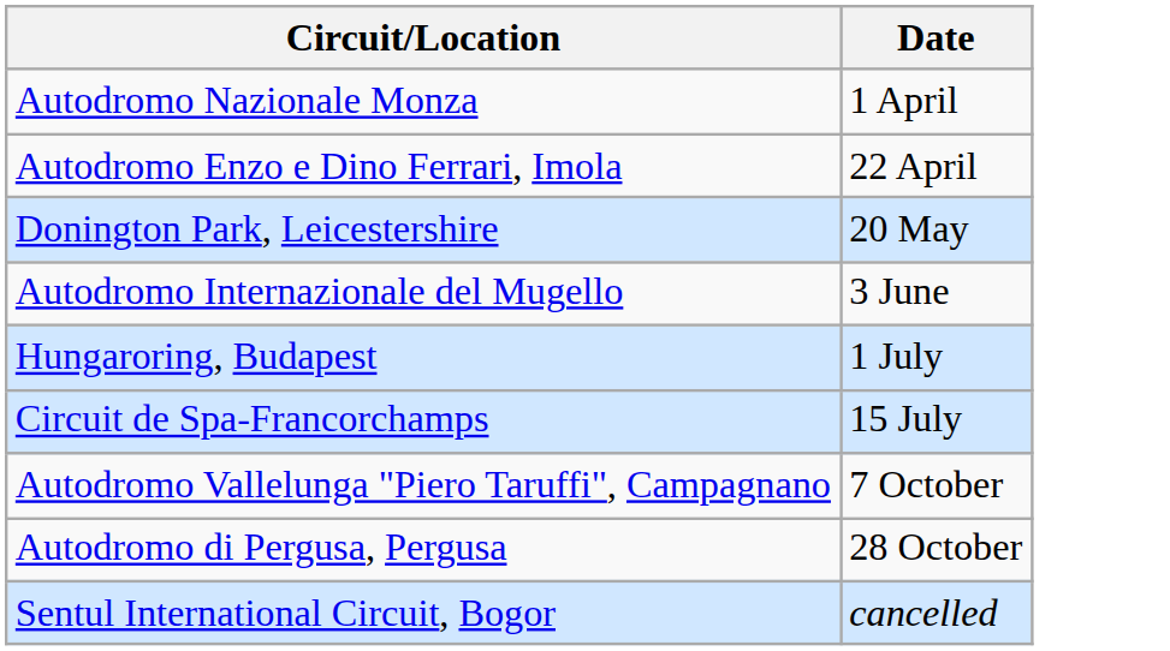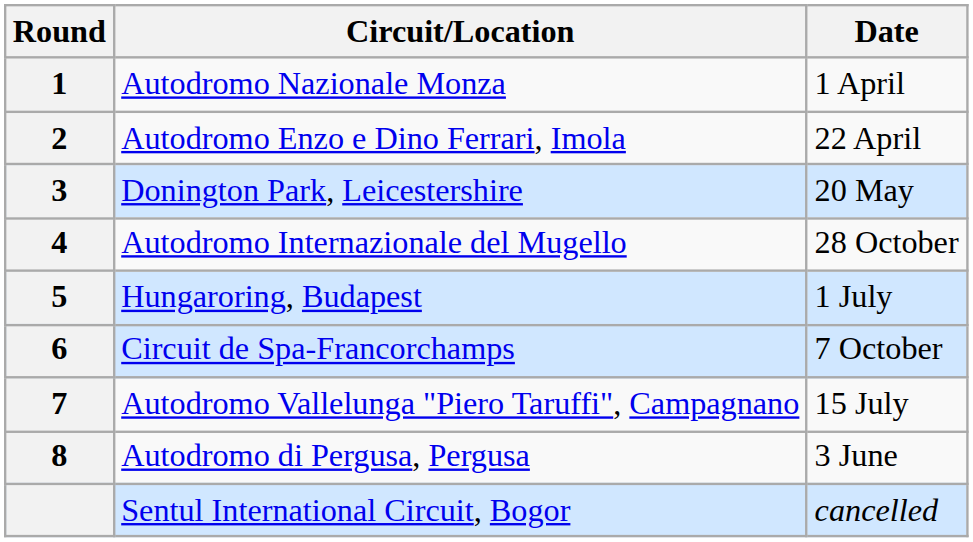+ column: Round | 1 | 2 | 3 | 4 | 5 | 6 | 7 | 8
Autodromo Internazionale del Mugello | Date: 3 June -> 28 October
Circuit de Spa-Francorchamps | Date: 15 July -> 7 October
Autodromo Vallelunga "Piero Taruffi", Campagnano | Date: 7 October -> 15 July
Autodromo di Pergusa, Pergusa | Date: 28 October -> 3 June
